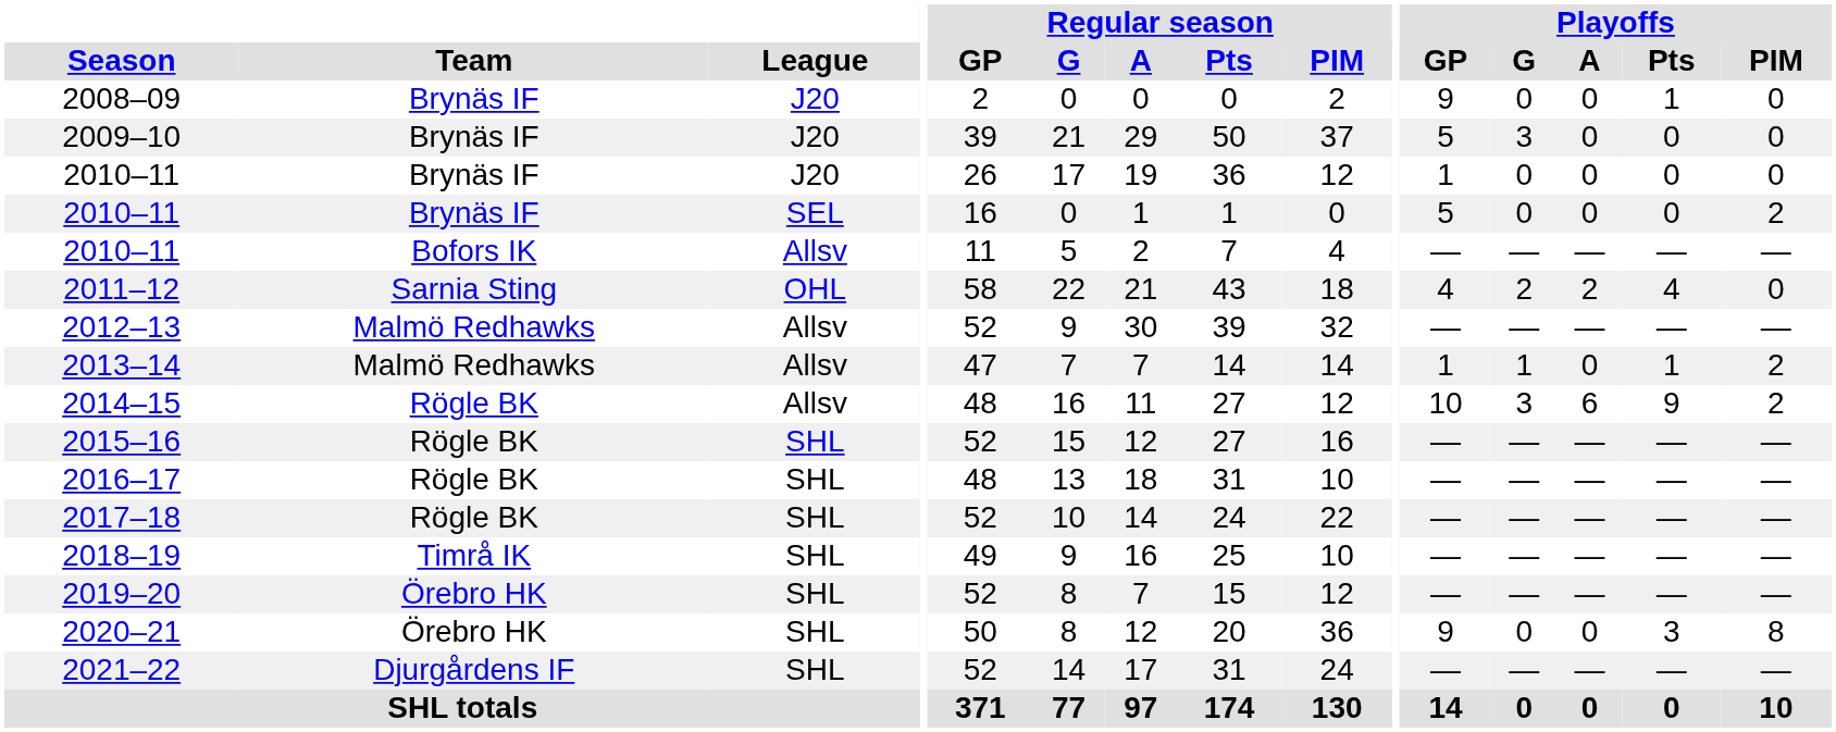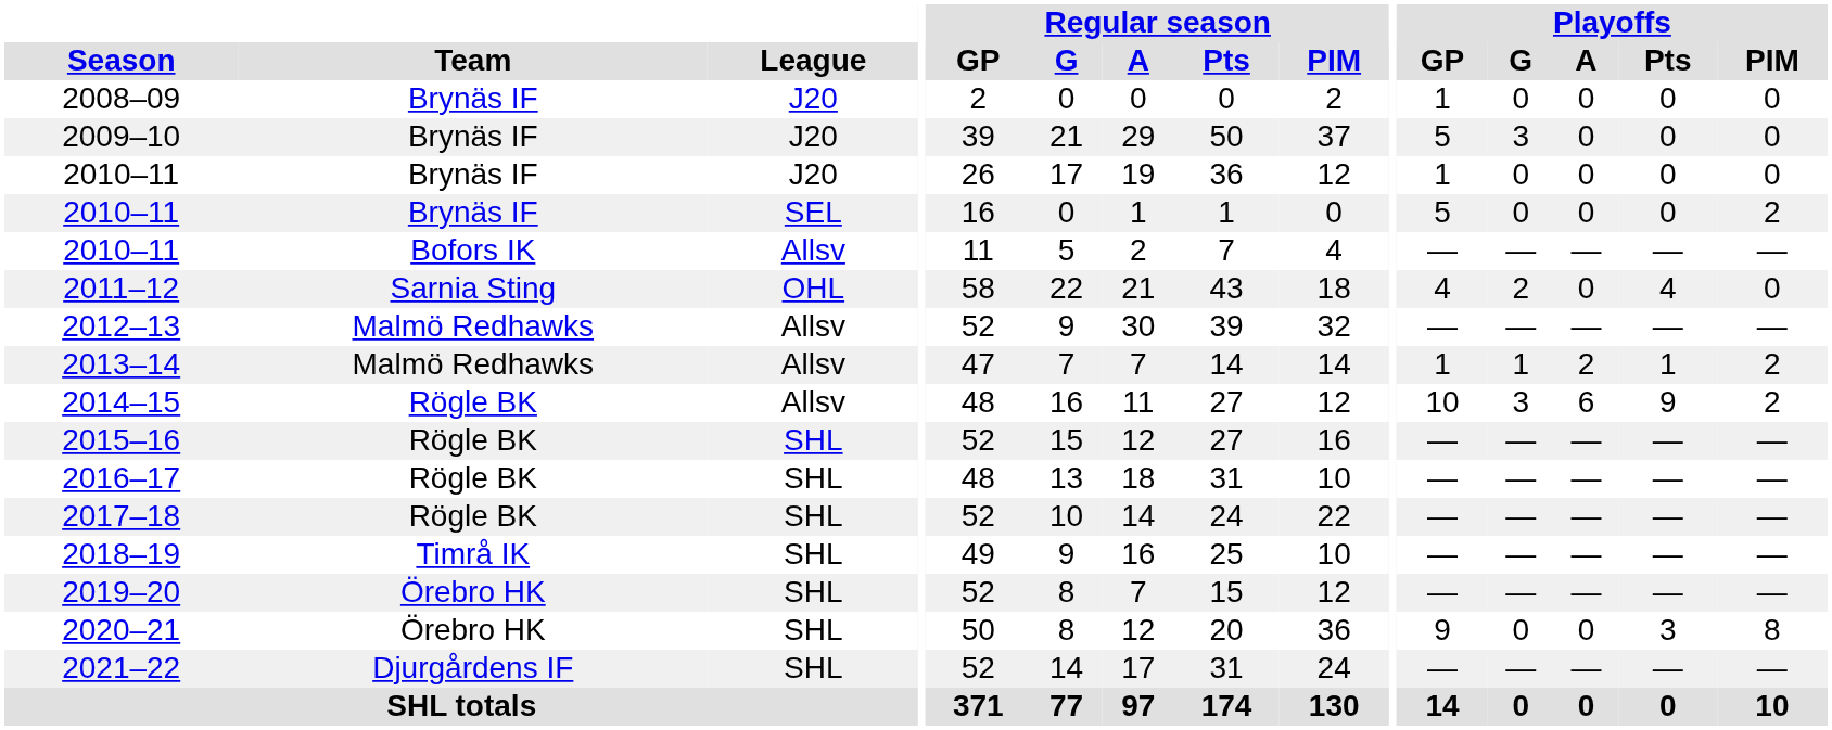2008–09 | Playoffs / GP: 9 -> 1
2008–09 | Playoffs / Pts: 1 -> 0
2011–12 | Playoffs / A: 2 -> 0
2013–14 | Playoffs / A: 0 -> 2
